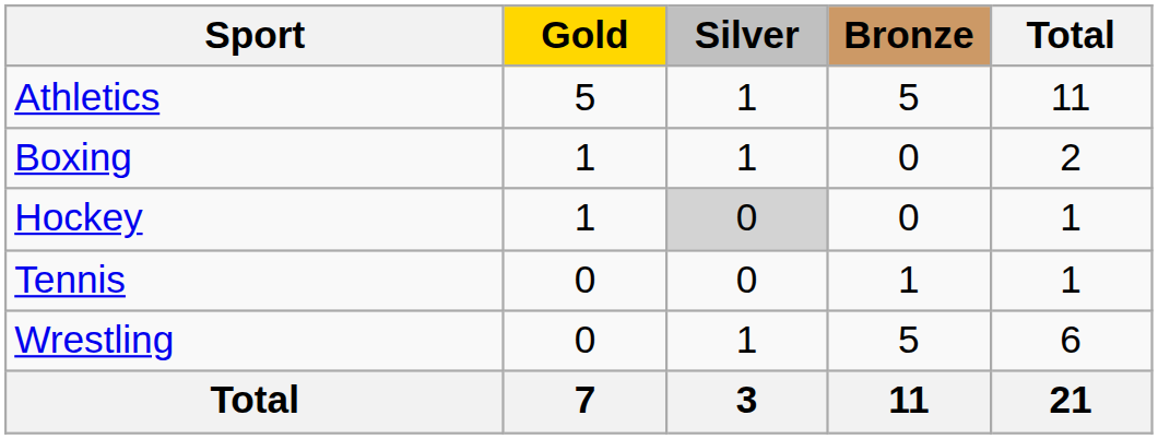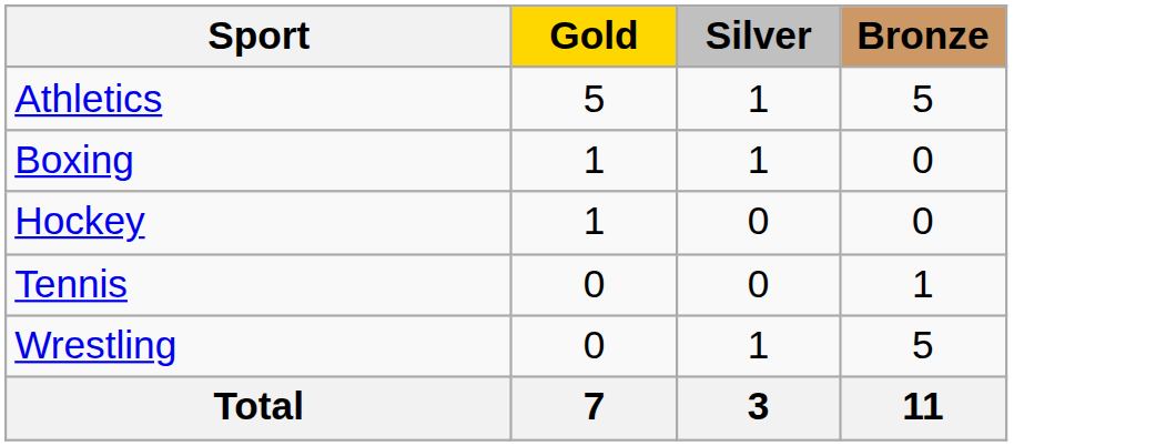- column: Total | 11 | 2 | 1 | 1 | 6 | 21
Hockey | Silver: lightgrey background -> no background
